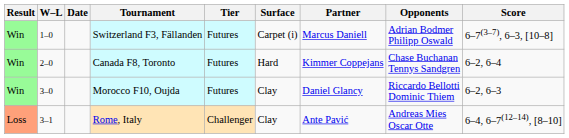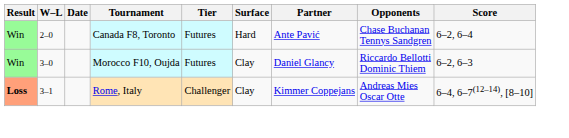- row: Win | 1–0 | Switzerland F3, Fällanden | Futures | Carpet (i) | Marcus Daniell | Adrian Bodmer Philipp Oswald | 6–7(3–7), 6–3, [10–8]
Canada F8, Toronto | Partner: Kimmer Coppejans -> Ante Pavić
Rome, Italy | Result: normal -> bold
Rome, Italy | Partner: Ante Pavić -> Kimmer Coppejans
